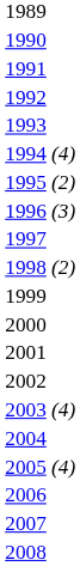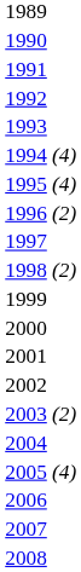1995 | column 2: (2) -> (4)
1996 | column 2: (3) -> (2)
2003 | column 2: (4) -> (2)
